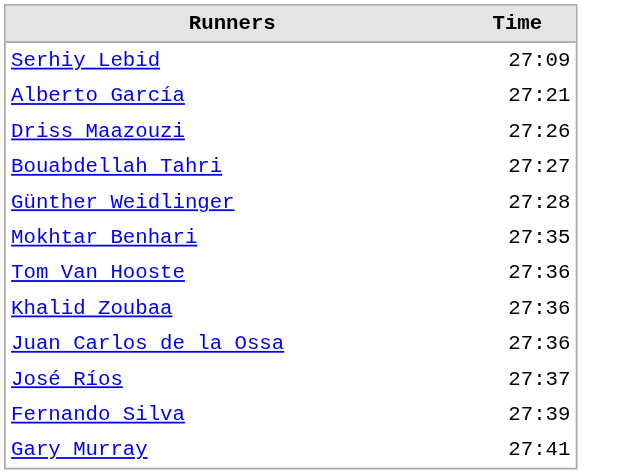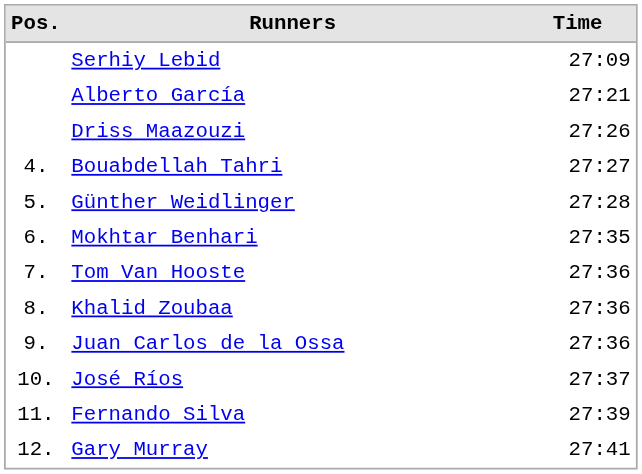+ column: Pos. | 4. | 5. | 6. | 7. | 8. | 9. | 10. | 11. | 12.
